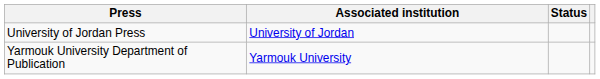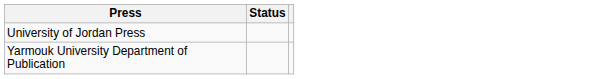- column: Associated institution | University of Jordan | Yarmouk University
